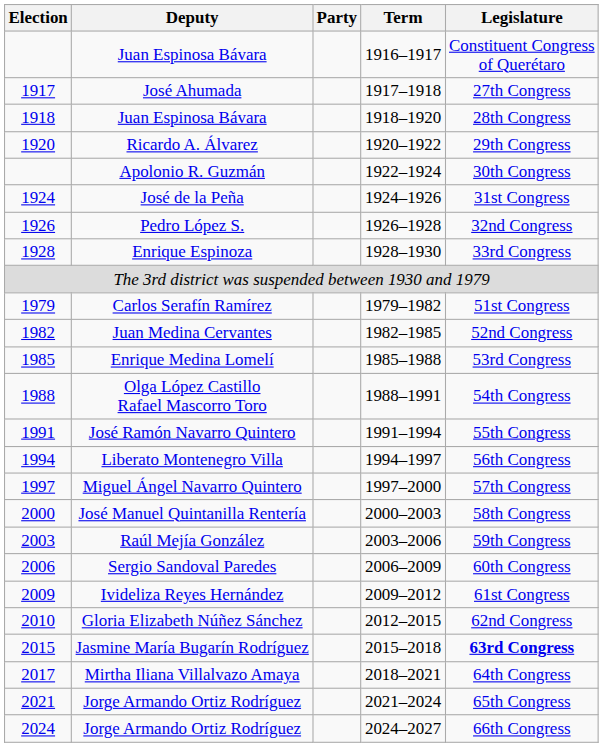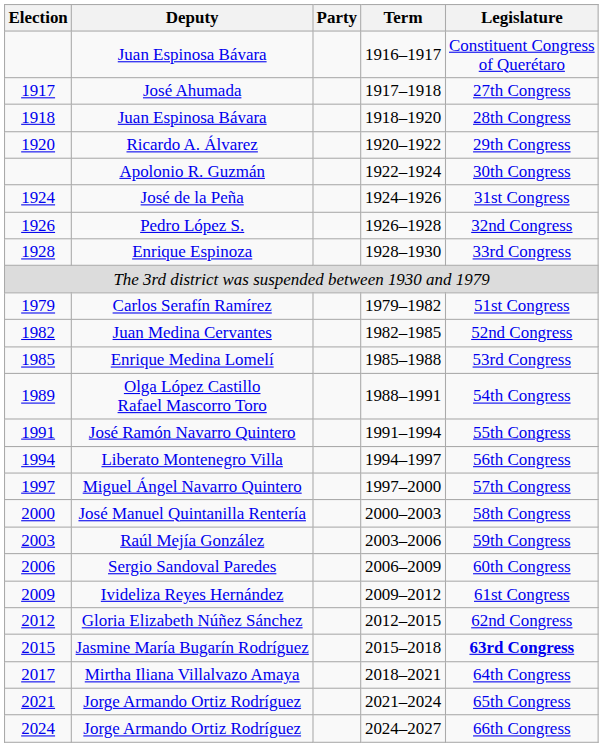Olga López Castillo Rafael Mascorro Toro | Election: 1988 -> 1989
Gloria Elizabeth Núñez Sánchez | Election: 2010 -> 2012
